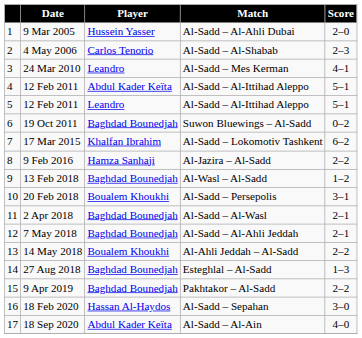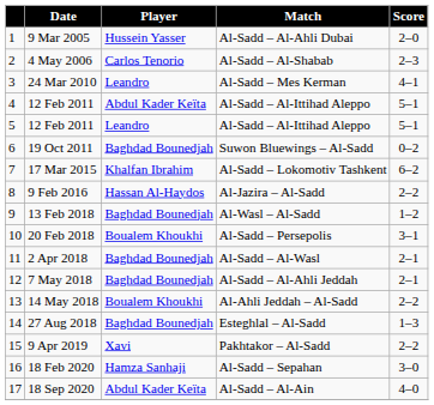9 Feb 2016 | Player: Hamza Sanhaji -> Hassan Al-Haydos
9 Apr 2019 | Player: Baghdad Bounedjah -> Xavi
18 Feb 2020 | Player: Hassan Al-Haydos -> Hamza Sanhaji
